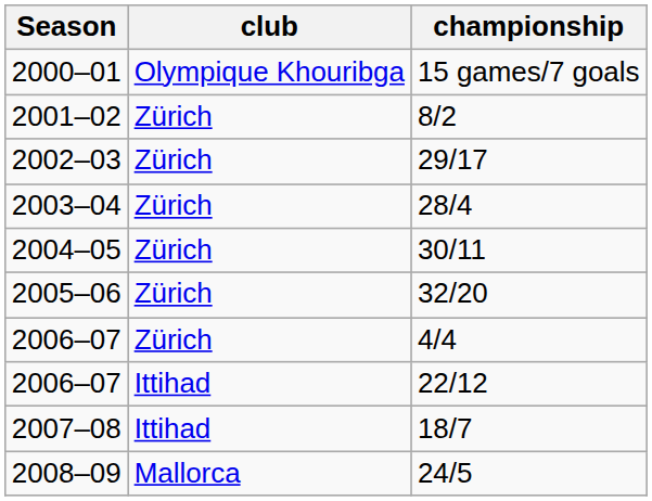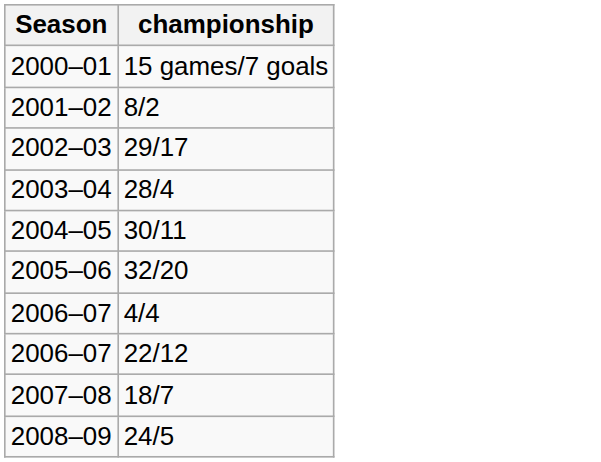- column: club | Olympique Khouribga | Zürich | Zürich | Zürich | Zürich | Zürich | Zürich | Ittihad | Ittihad | Mallorca
